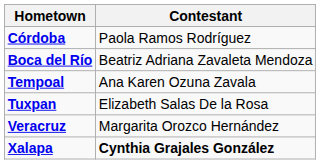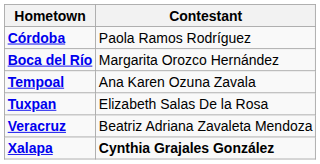Boca del Río | Contestant: Beatriz Adriana Zavaleta Mendoza -> Margarita Orozco Hernández
Veracruz | Contestant: Margarita Orozco Hernández -> Beatriz Adriana Zavaleta Mendoza
